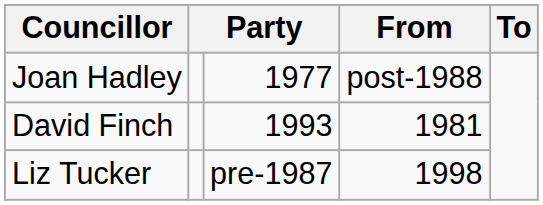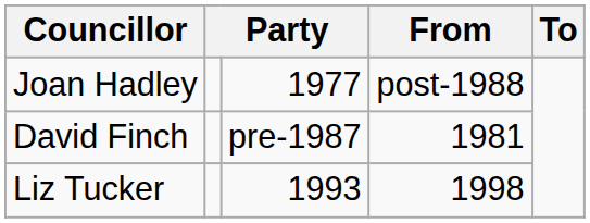David Finch | column 3: 1993 -> pre-1987
Liz Tucker | column 3: pre-1987 -> 1993
